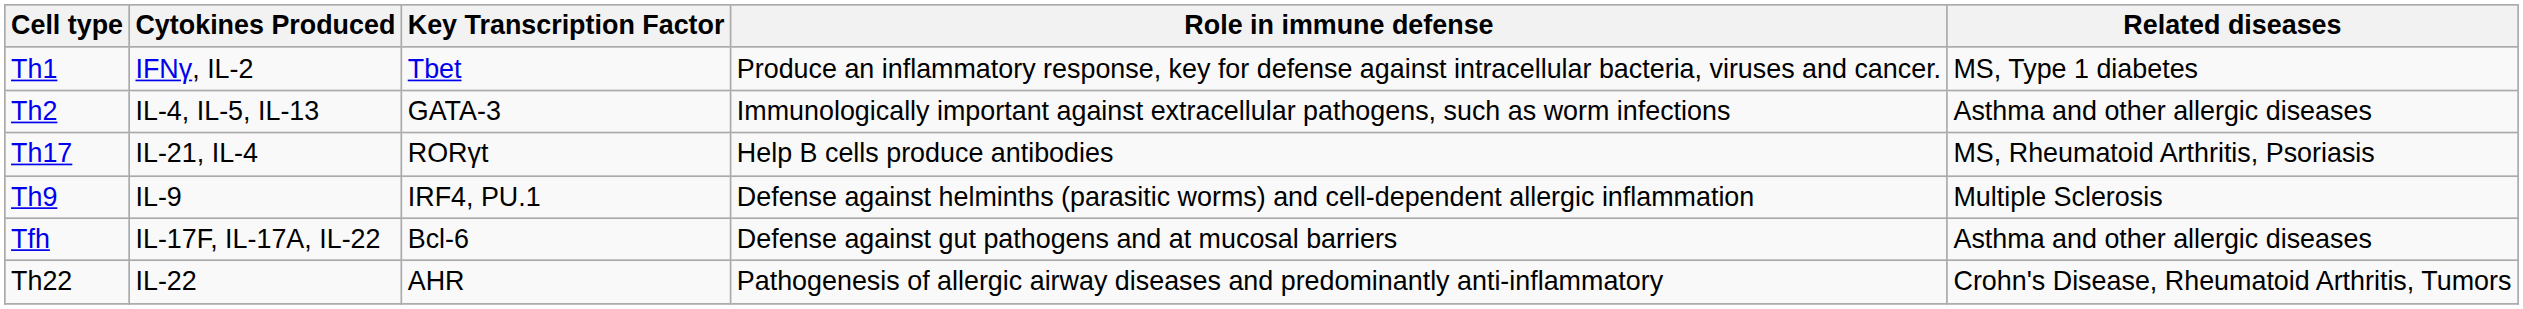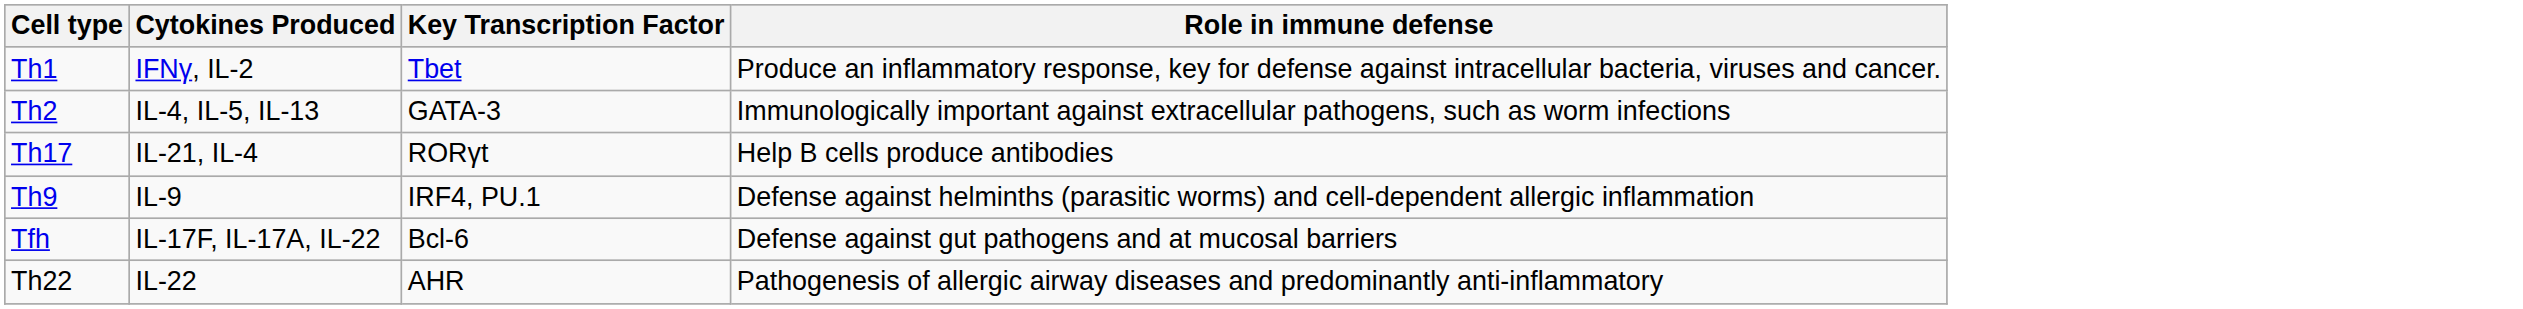- column: Related diseases | MS, Type 1 diabetes | Asthma and other allergic diseases | MS, Rheumatoid Arthritis, Psoriasis | Multiple Sclerosis | Asthma and other allergic diseases | Crohn's Disease, Rheumatoid Arthritis, Tumors
